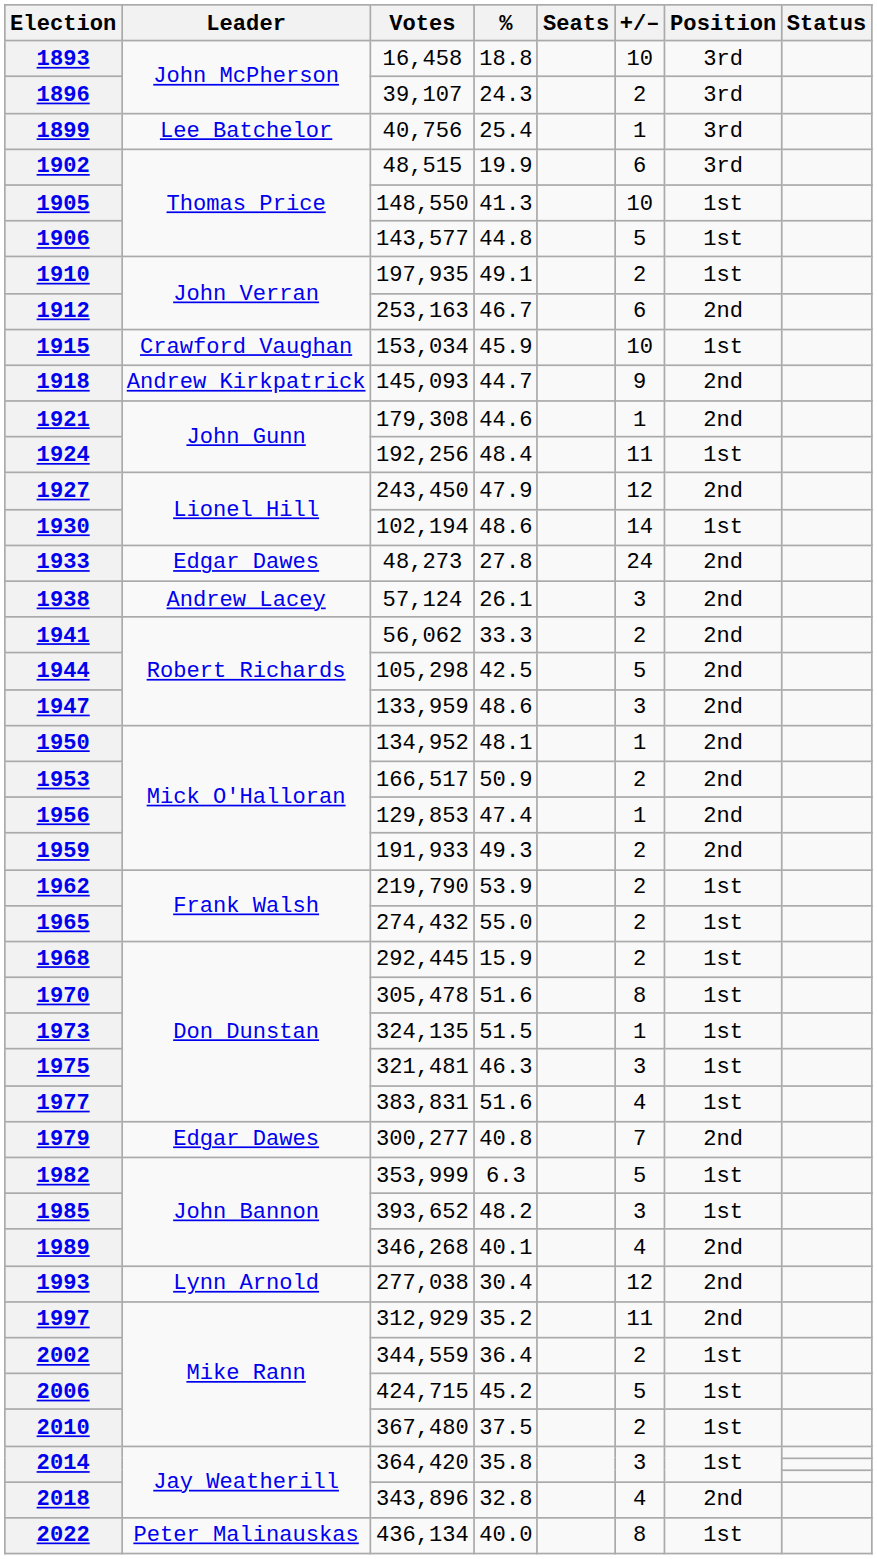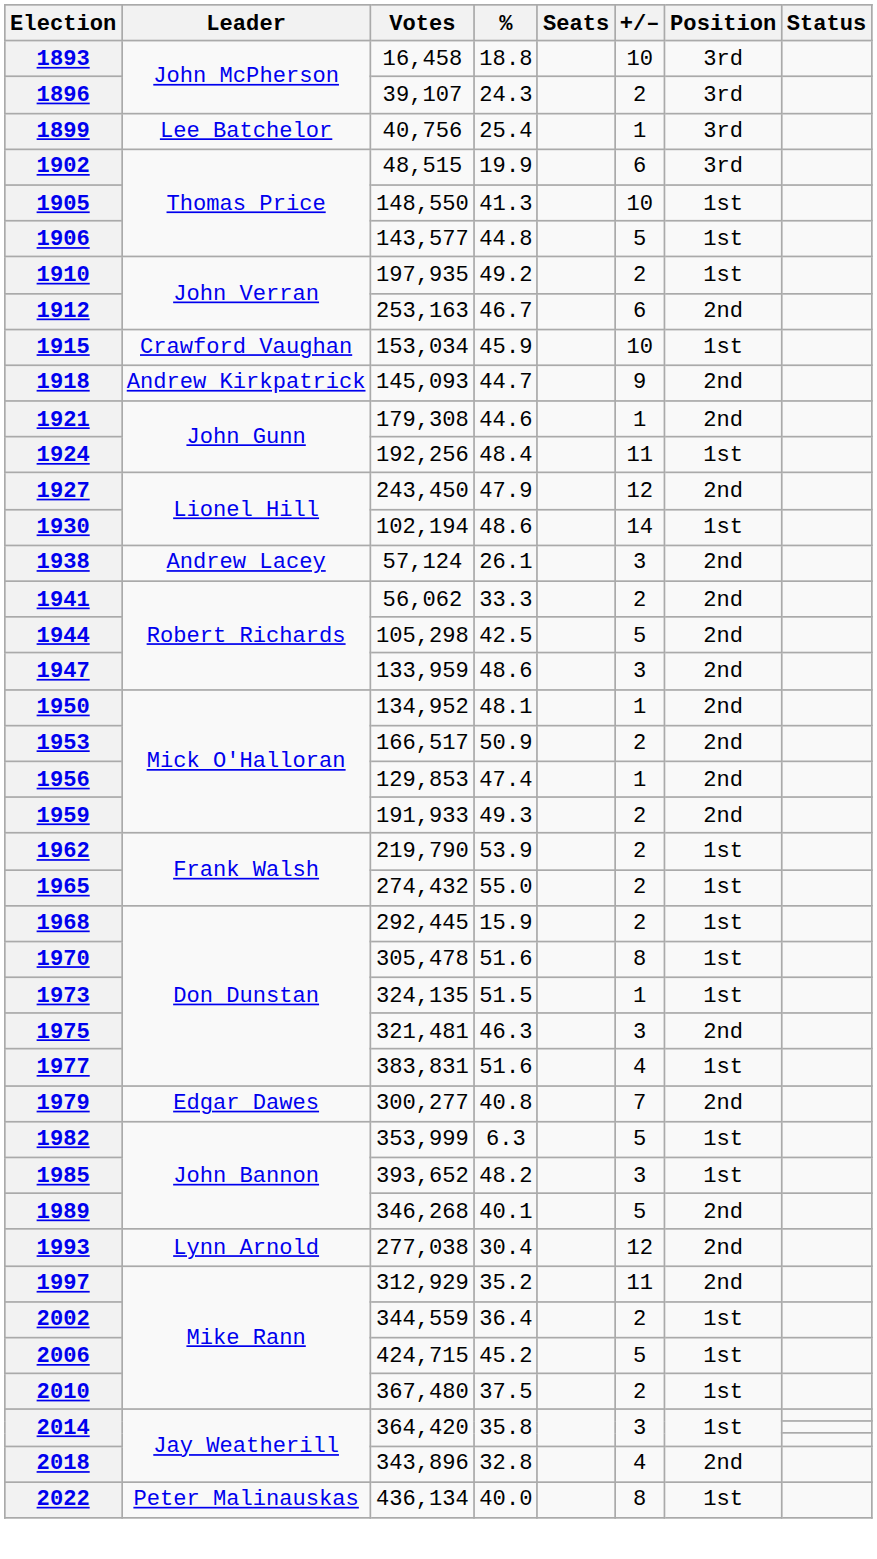1910 | %: 49.1 -> 49.2
- row: 1933 | Edgar Dawes | 48,273 | 27.8 | 24 | 2nd
1975 | Position: 1st -> 2nd
1989 | +/–: 4 -> 5
